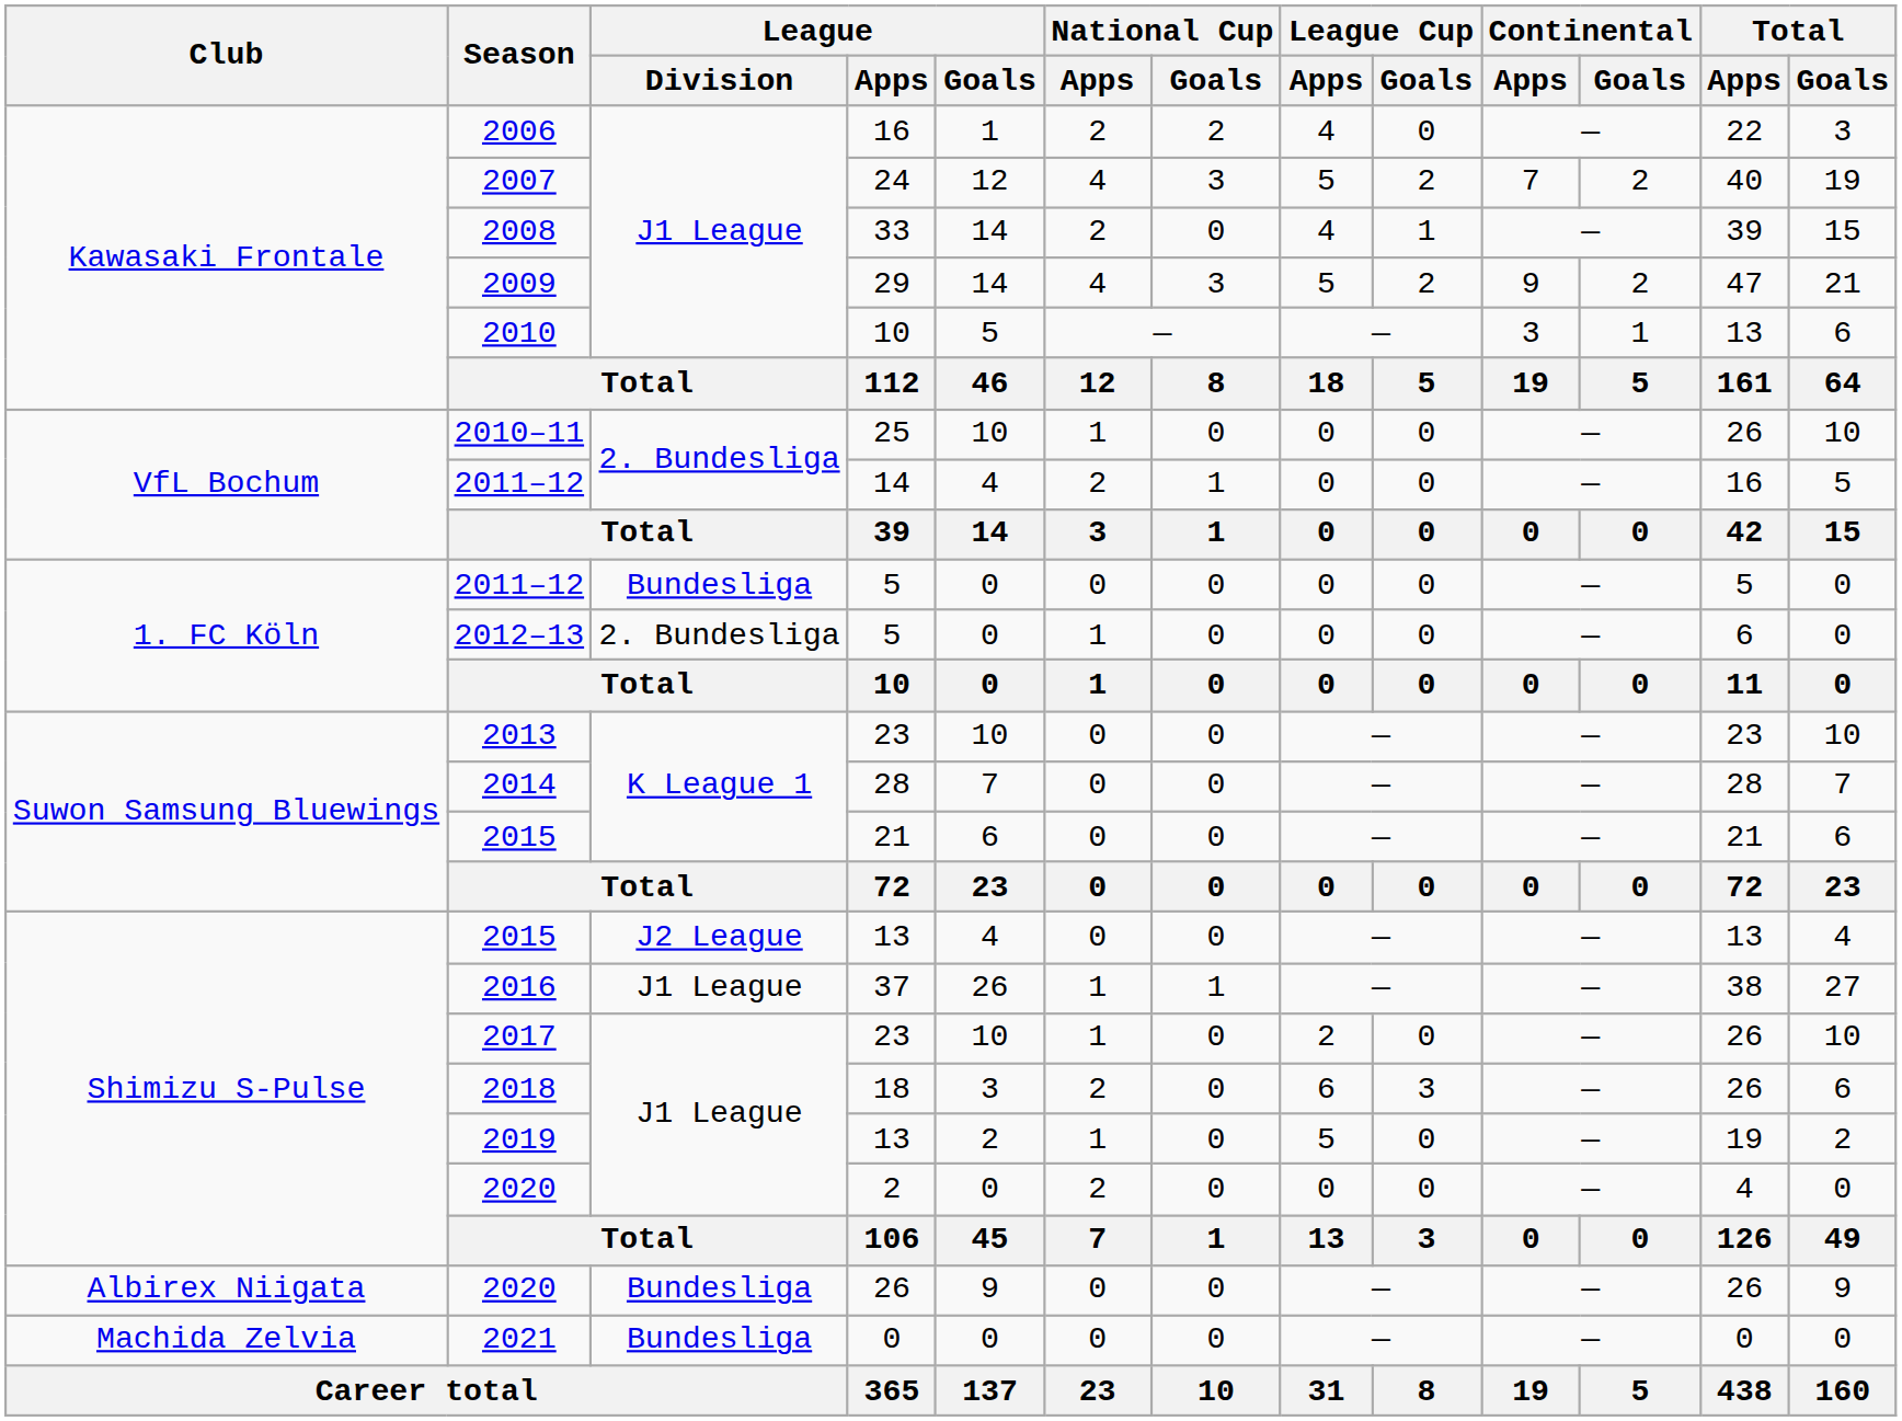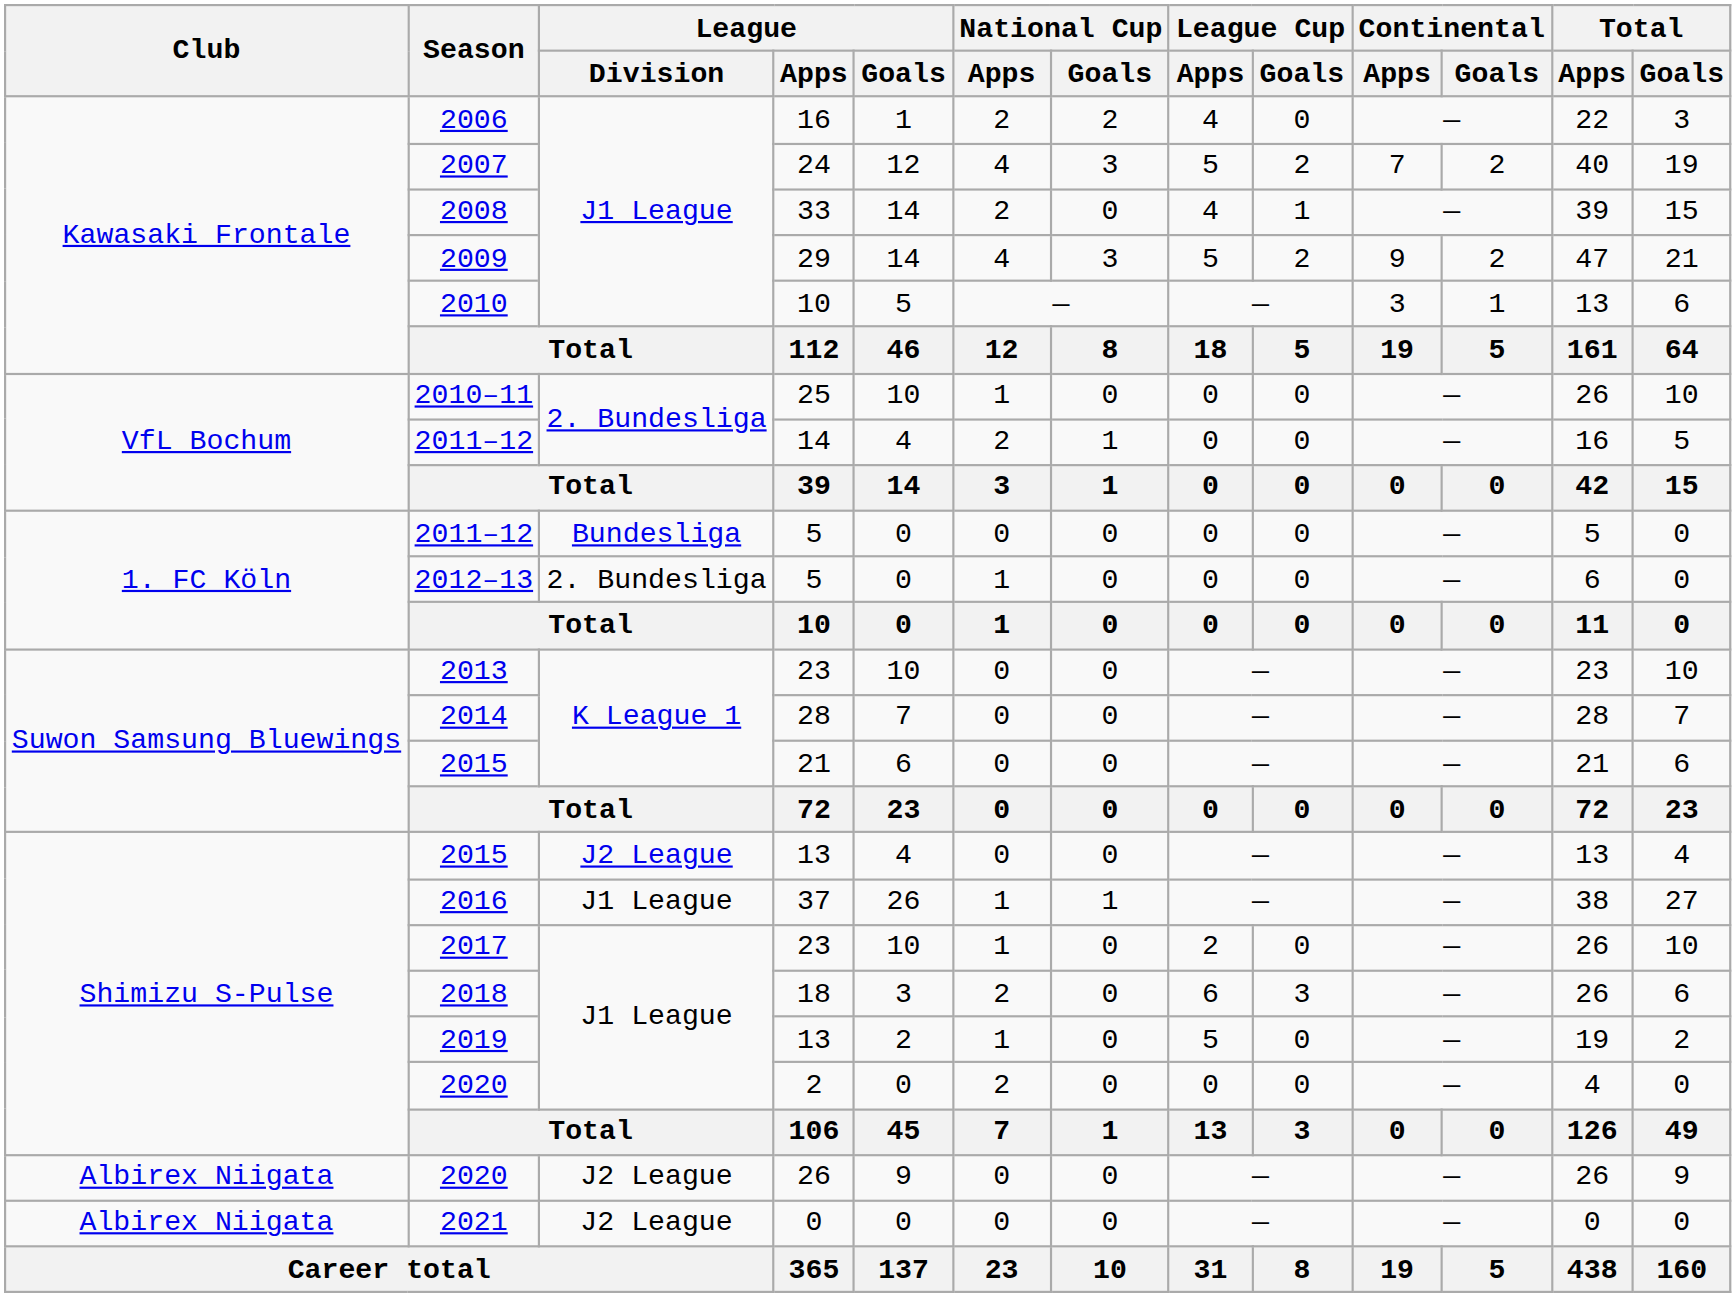2020 / 26 | League / Division: Bundesliga -> J2 League
2021 | Club: Machida Zelvia -> Albirex Niigata
2021 | League / Division: Bundesliga -> J2 League
